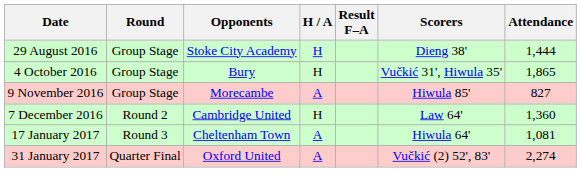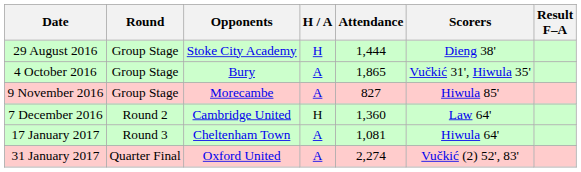columns swapped: Result F–A <-> Attendance
4 October 2016 | H / A: H -> A
